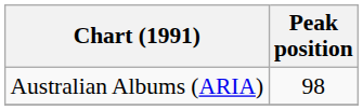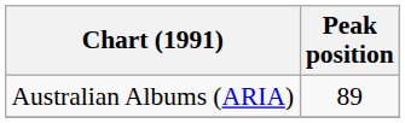Australian Albums (ARIA) | Peak position: 98 -> 89
